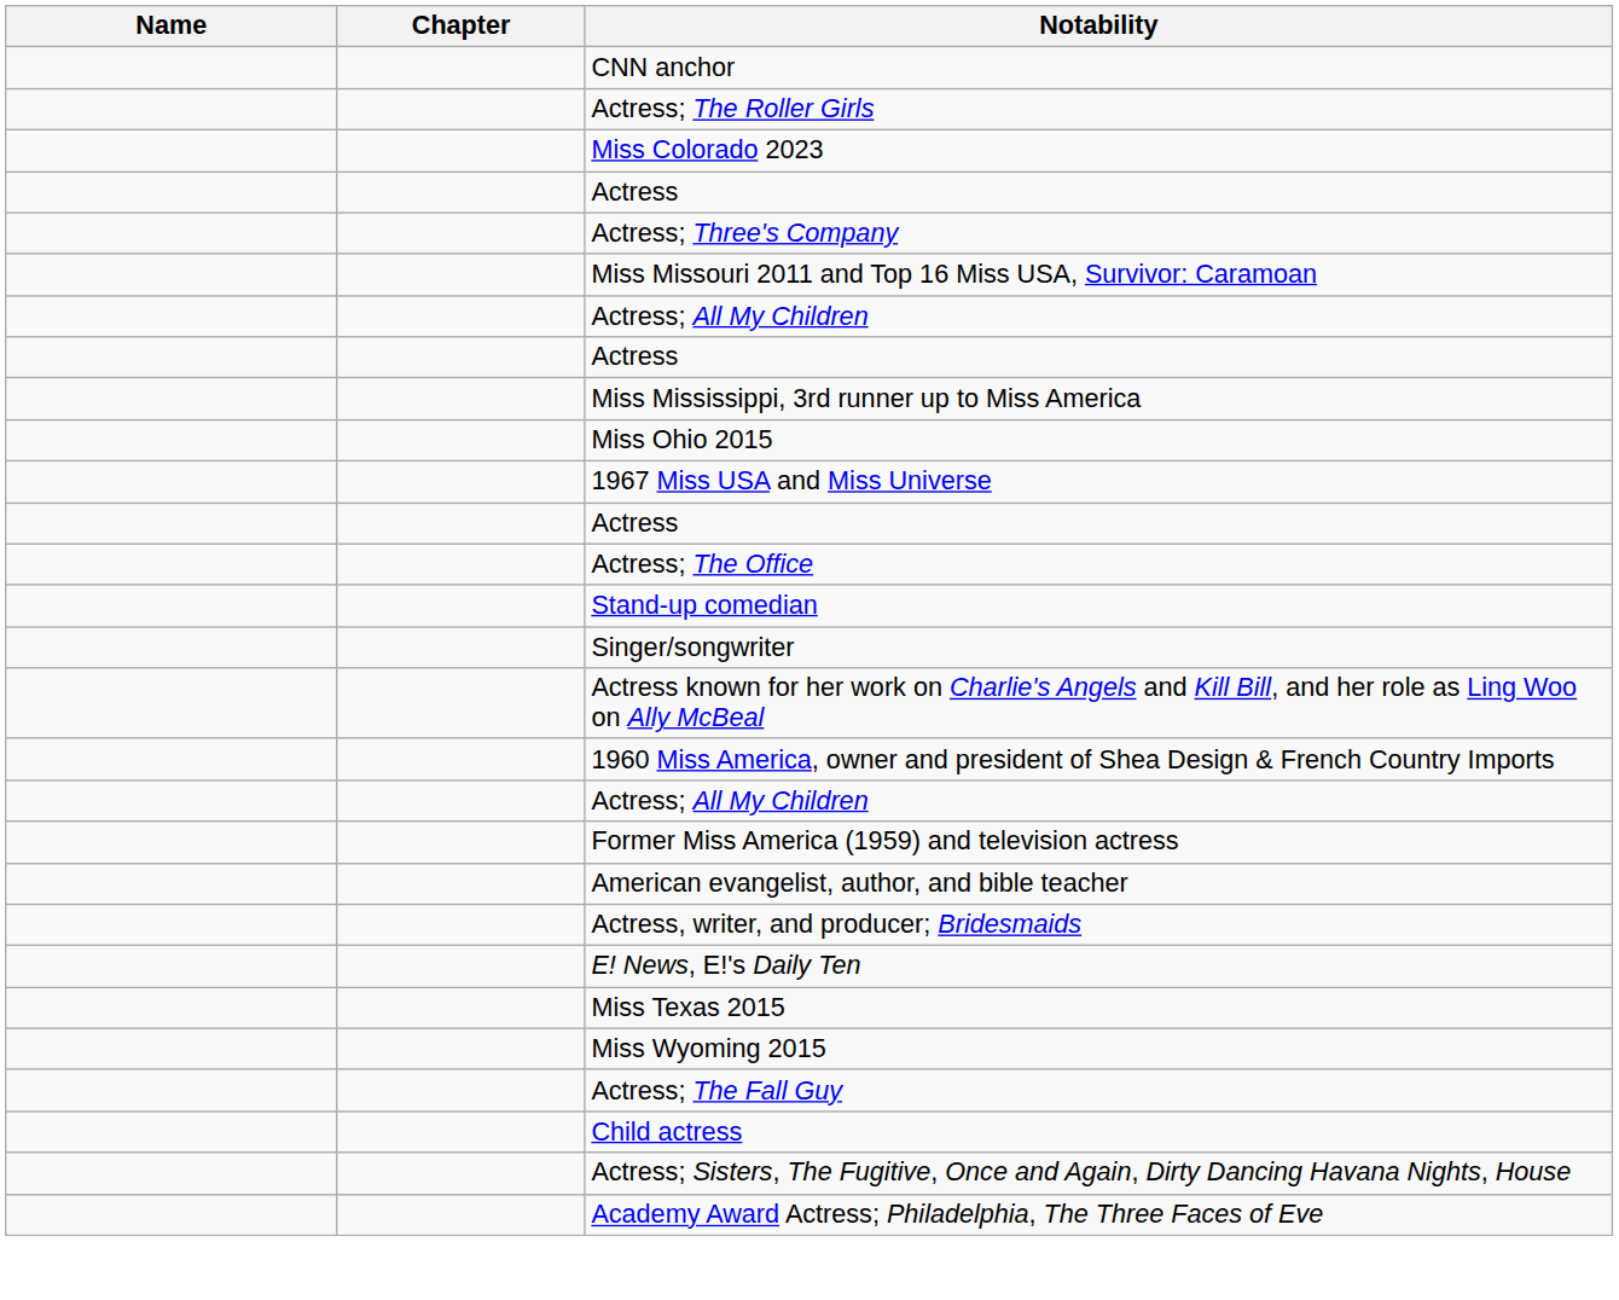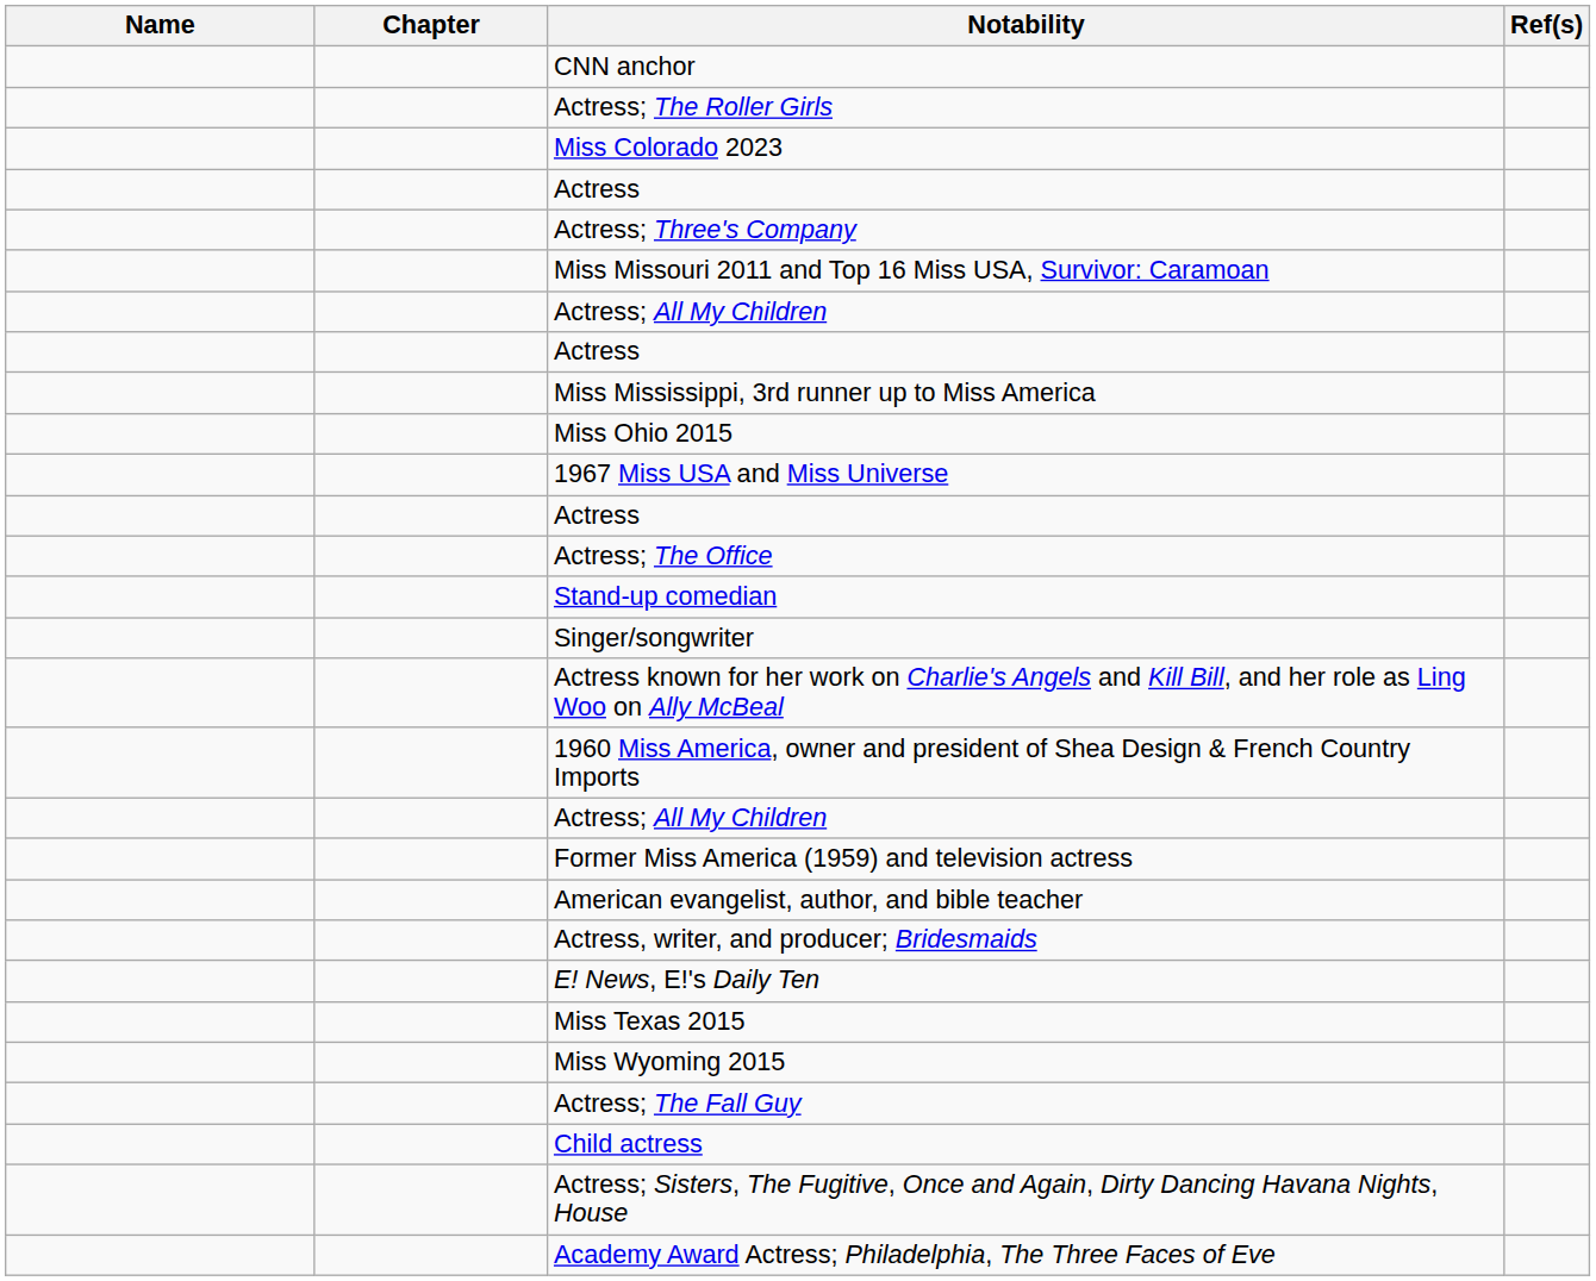+ column: Ref(s)
